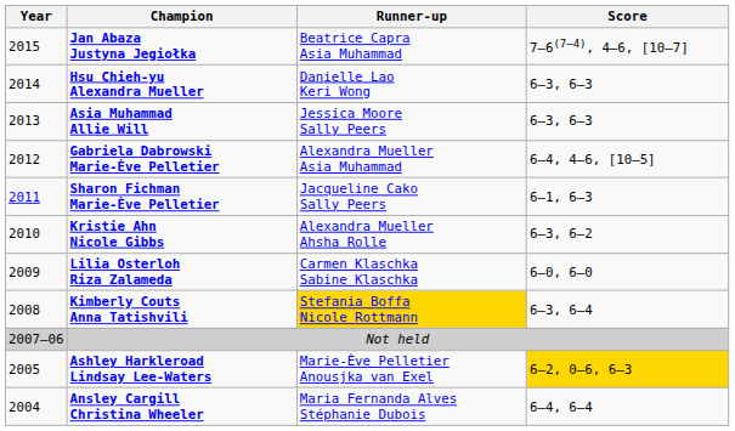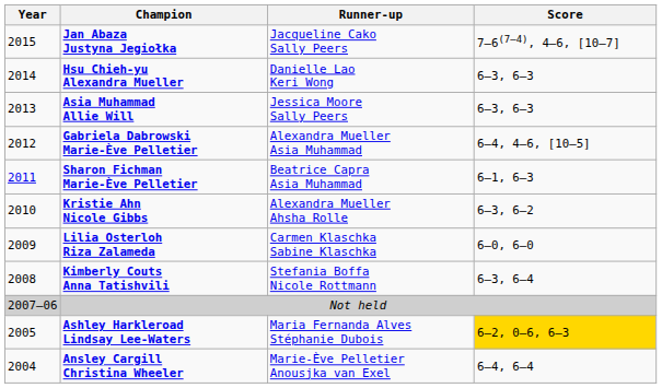Jan Abaza Justyna Jegiołka | Runner-up: Beatrice Capra Asia Muhammad -> Jacqueline Cako Sally Peers
Sharon Fichman Marie-Ève Pelletier | Runner-up: Jacqueline Cako Sally Peers -> Beatrice Capra Asia Muhammad
Kimberly Couts Anna Tatishvili | Runner-up: gold background -> no background
Ashley Harkleroad Lindsay Lee-Waters | Runner-up: Marie-Ève Pelletier Anousjka van Exel -> Maria Fernanda Alves Stéphanie Dubois
Ansley Cargill Christina Wheeler | Runner-up: Maria Fernanda Alves Stéphanie Dubois -> Marie-Ève Pelletier Anousjka van Exel
